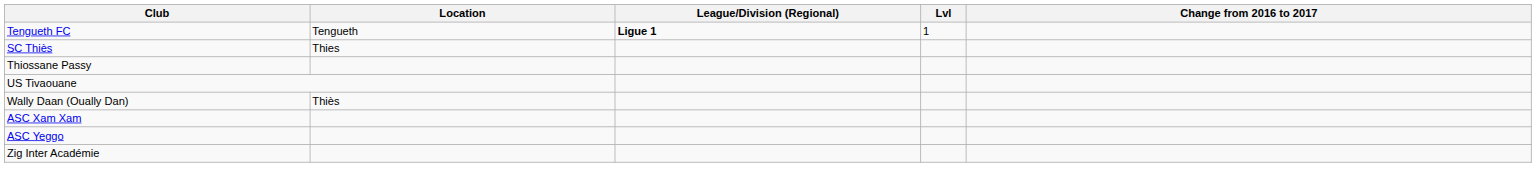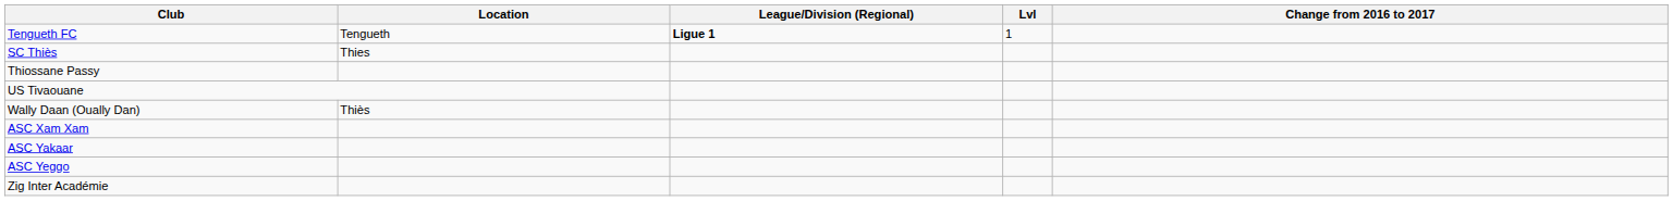+ row: ASC Yakaar
